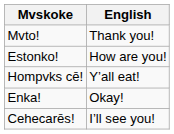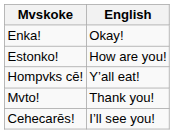rows swapped: Mvto! <-> Enka!
